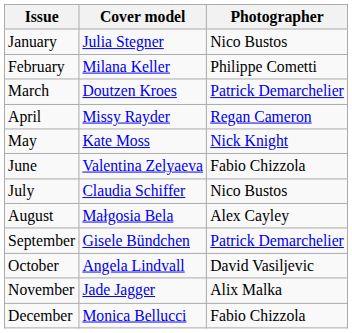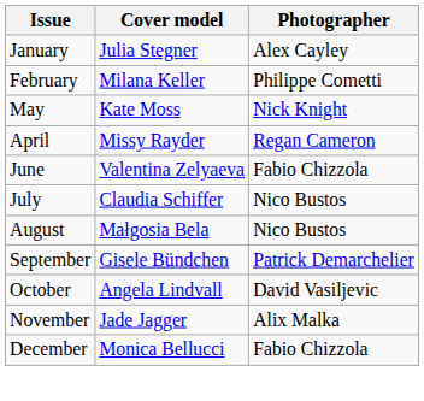January | Photographer: Nico Bustos -> Alex Cayley
- row: March | Doutzen Kroes | Patrick Demarchelier
rows swapped: April <-> May
August | Photographer: Alex Cayley -> Nico Bustos
